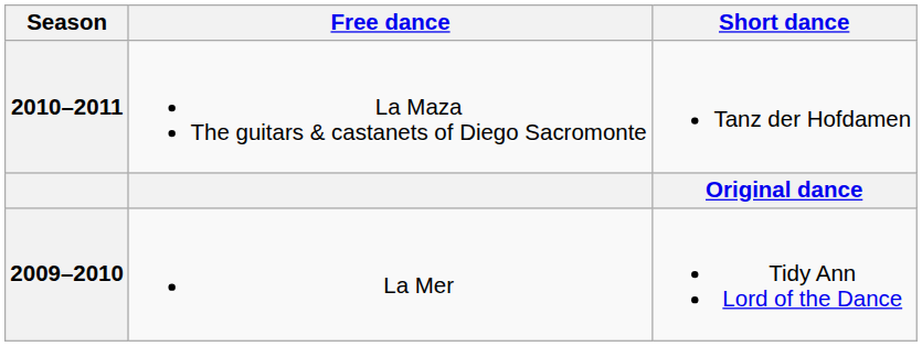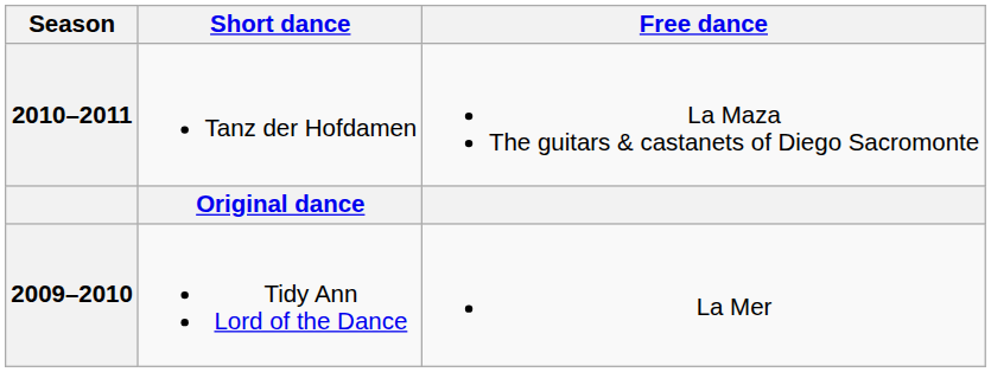columns swapped: Short dance <-> Free dance
